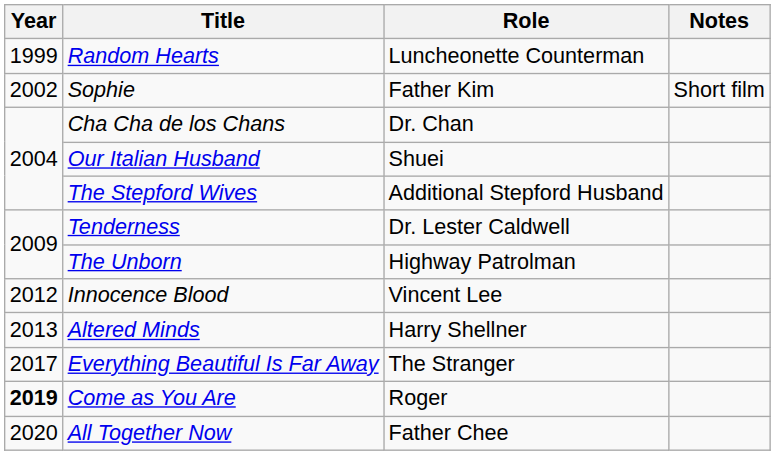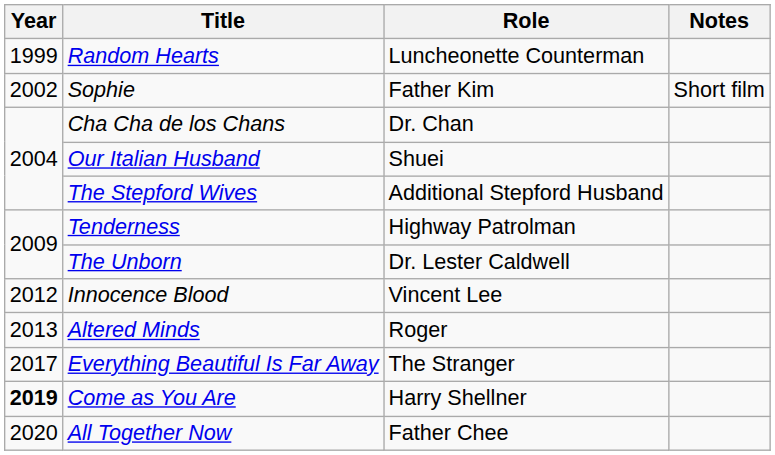Tenderness | Role: Dr. Lester Caldwell -> Highway Patrolman
The Unborn | Role: Highway Patrolman -> Dr. Lester Caldwell
Altered Minds | Role: Harry Shellner -> Roger
Come as You Are | Role: Roger -> Harry Shellner
